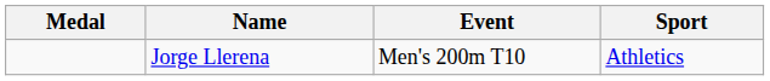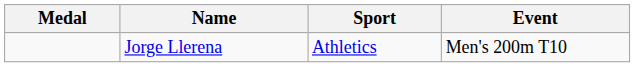columns swapped: Sport <-> Event
